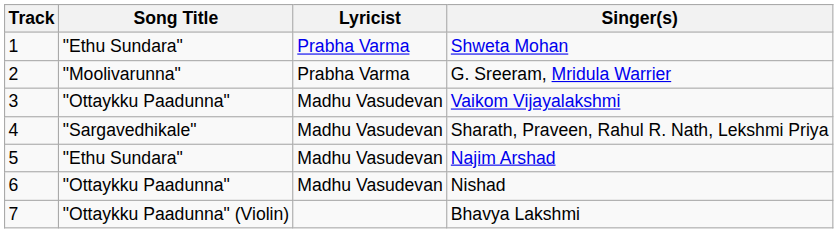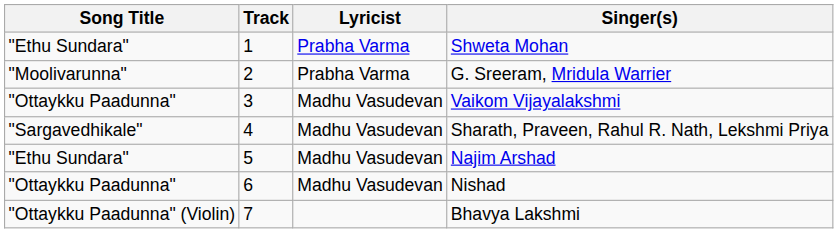columns swapped: Track <-> Song Title
